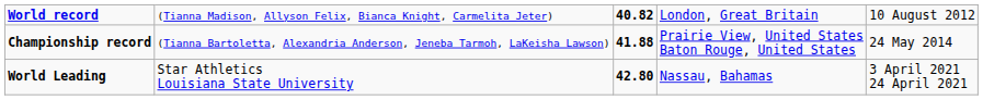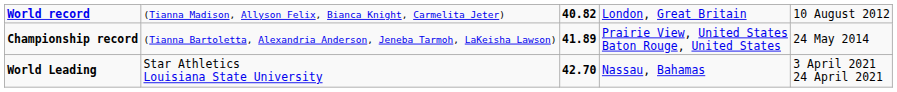Championship record | column 3: 41.88 -> 41.89
World Leading | column 3: 42.80 -> 42.70
